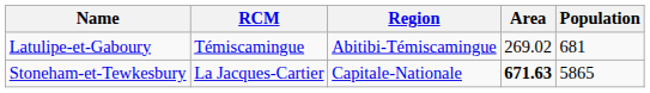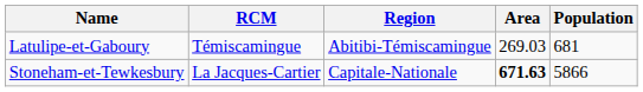Latulipe-et-Gaboury | Area: 269.02 -> 269.03
Stoneham-et-Tewkesbury | Population: 5865 -> 5866
